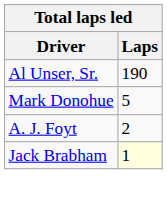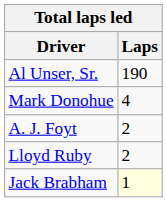Mark Donohue | Laps: 5 -> 4
+ row: Lloyd Ruby | 2
